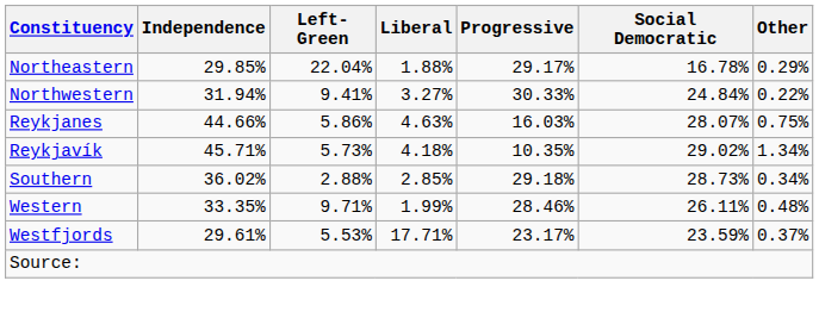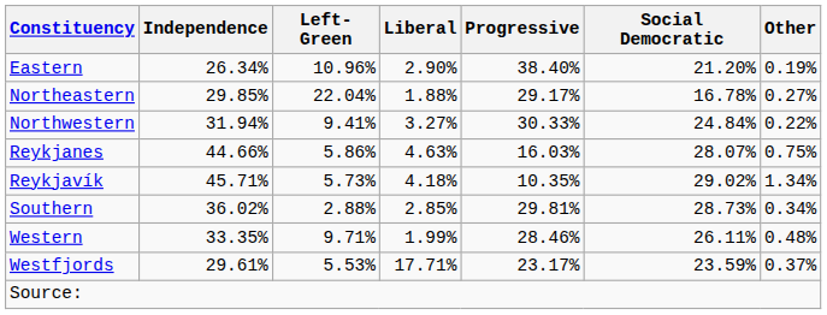+ row: Eastern | 26.34% | 10.96% | 2.90% | 38.40% | 21.20% | 0.19%
Northeastern | Other: 0.29% -> 0.27%
Southern | Progressive: 29.18% -> 29.81%
